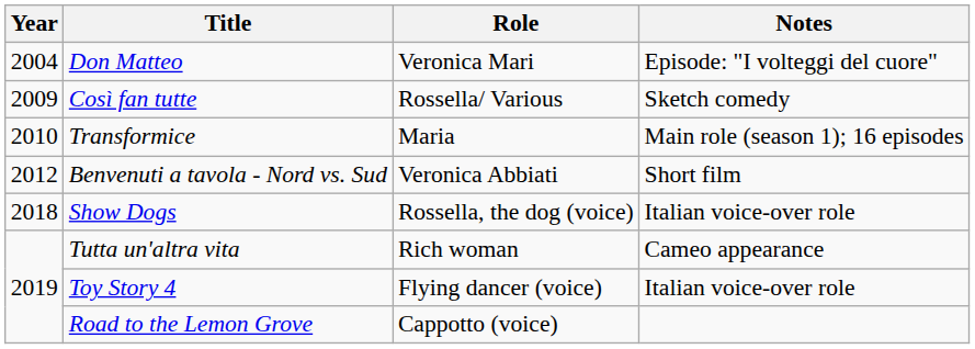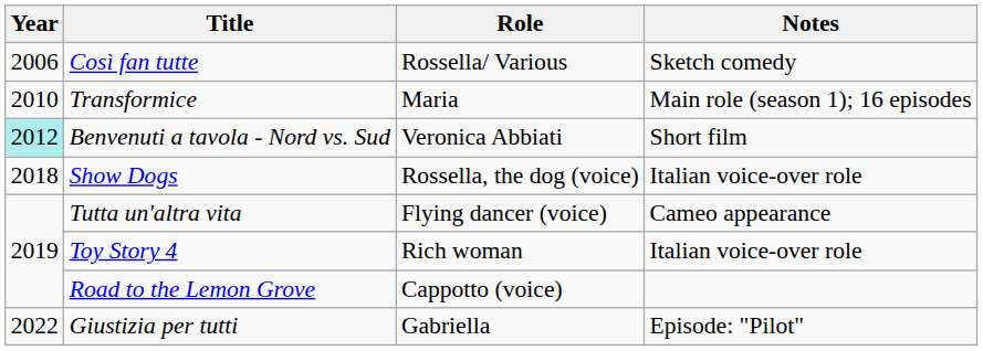- row: 2004 | Don Matteo | Veronica Mari | Episode: "I volteggi del cuore"
Così fan tutte | Year: 2009 -> 2006
Benvenuti a tavola - Nord vs. Sud | Year: no background -> paleturquoise background
Tutta un'altra vita | Role: Rich woman -> Flying dancer (voice)
Toy Story 4 | Role: Flying dancer (voice) -> Rich woman
+ row: 2022 | Giustizia per tutti | Gabriella | Episode: "Pilot"
